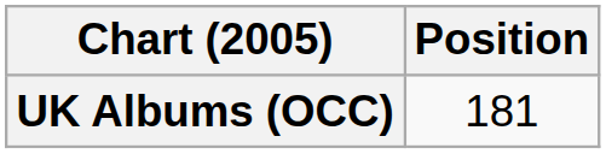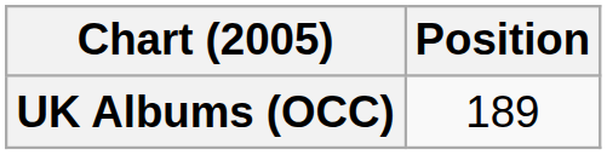UK Albums (OCC) | Position: 181 -> 189
